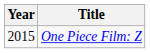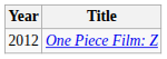One Piece Film: Z | Year: 2015 -> 2012
